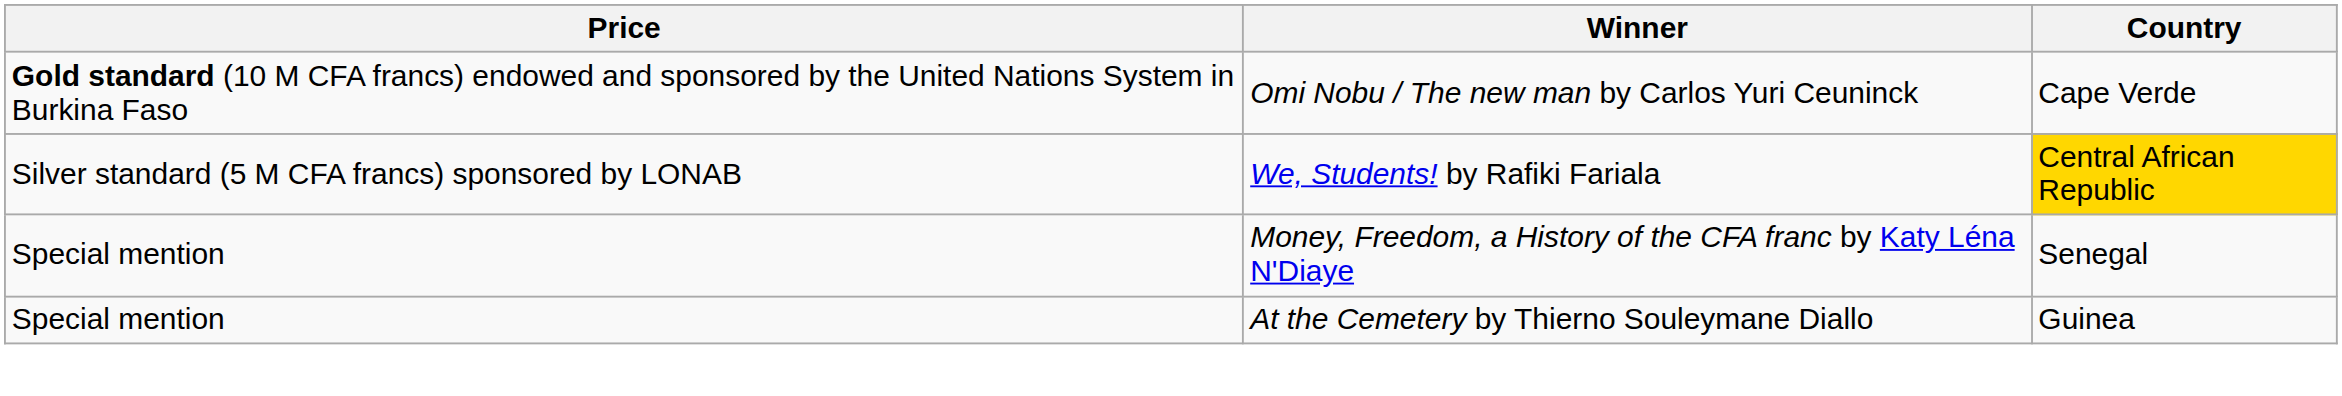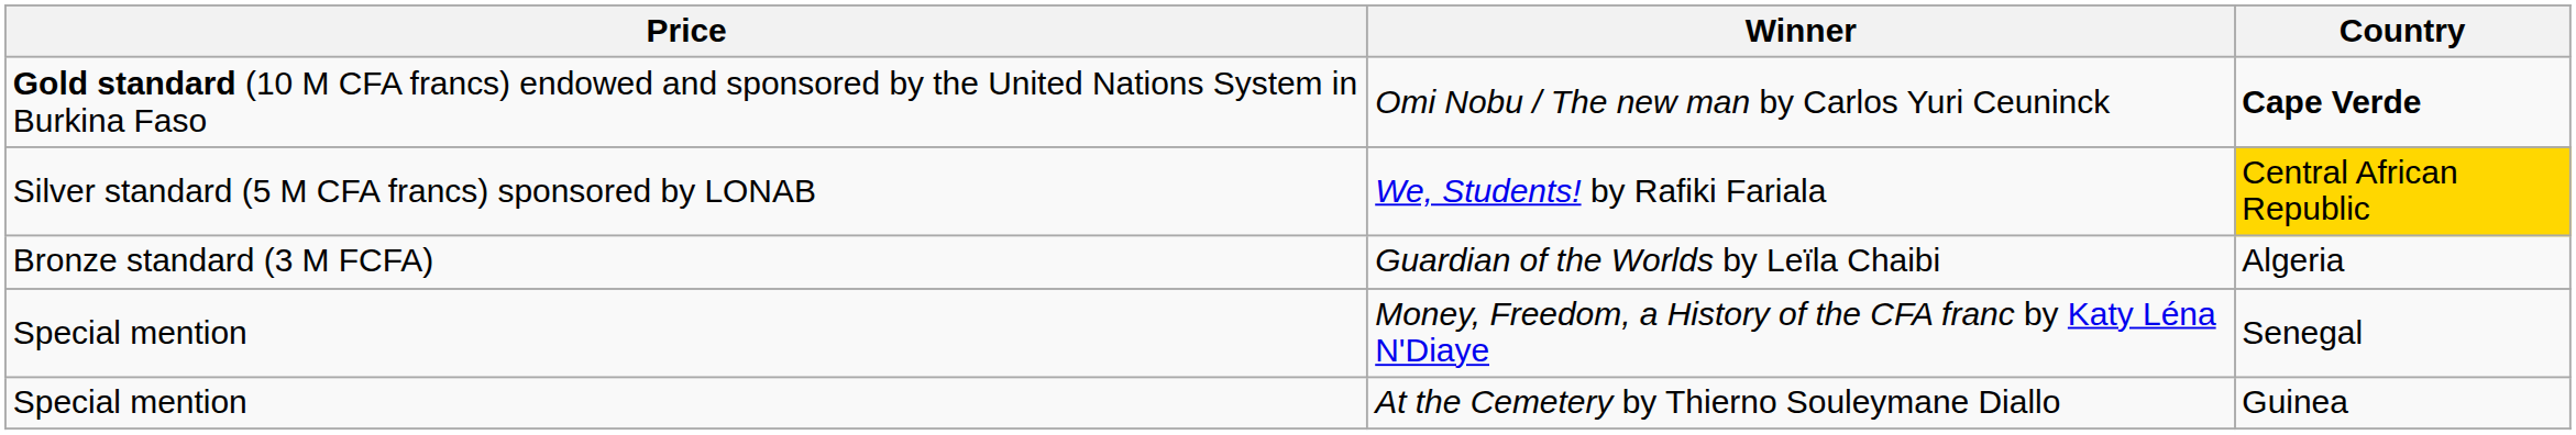Omi Nobu / The new man by Carlos Yuri Ceuninck | Country: normal -> bold
+ row: Bronze standard (3 M FCFA) | Guardian of the Worlds by Leïla Chaibi | Algeria
